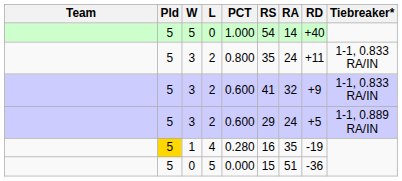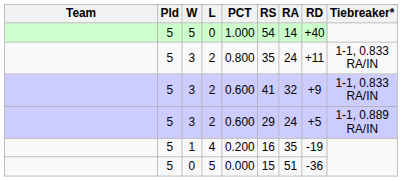1 | Pld: gold background -> no background
1 | PCT: 0.280 -> 0.200
